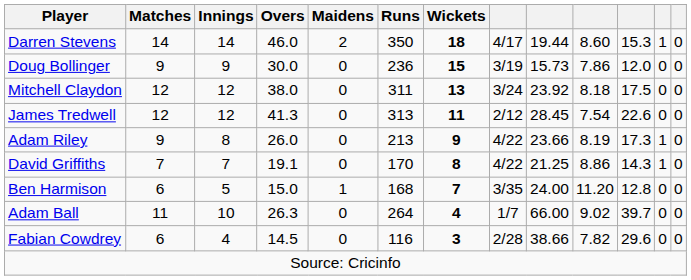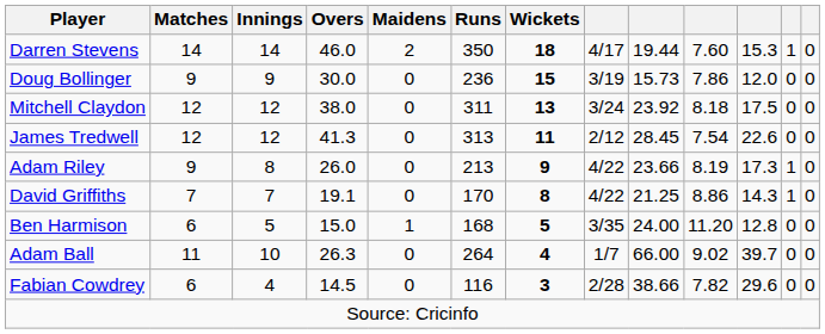Darren Stevens | column 10: 8.60 -> 7.60
Ben Harmison | Wickets: 7 -> 5
